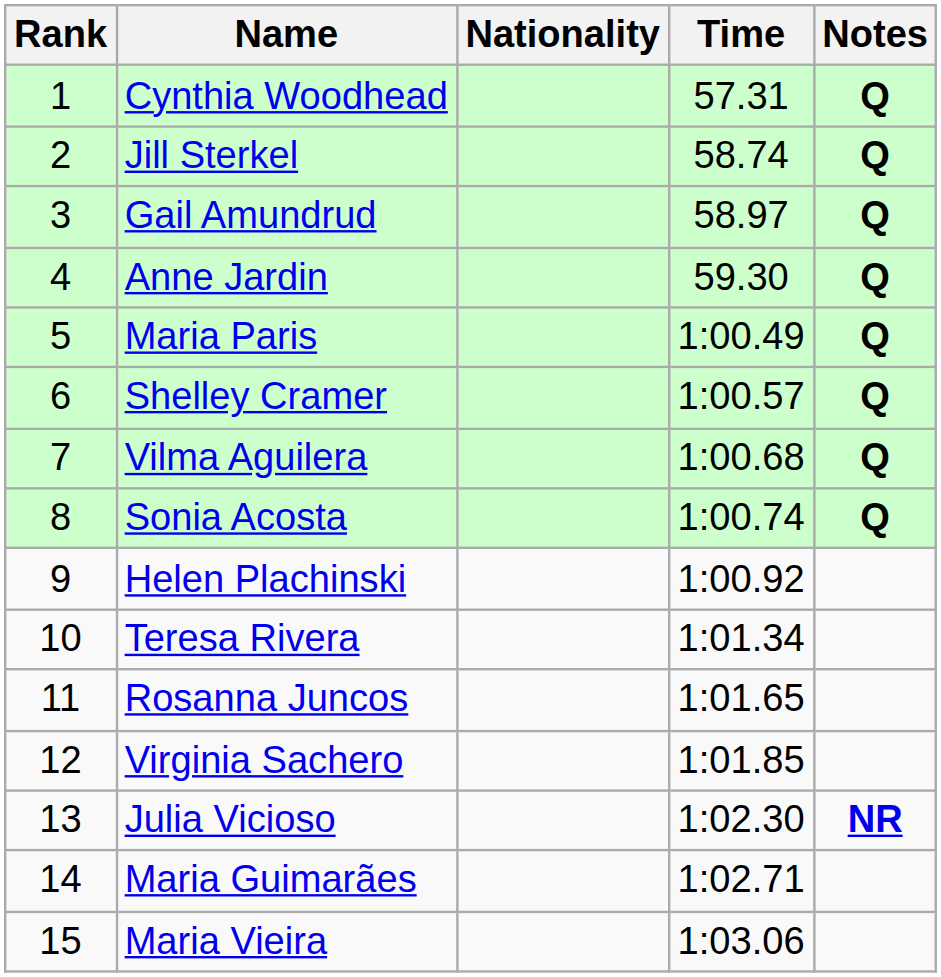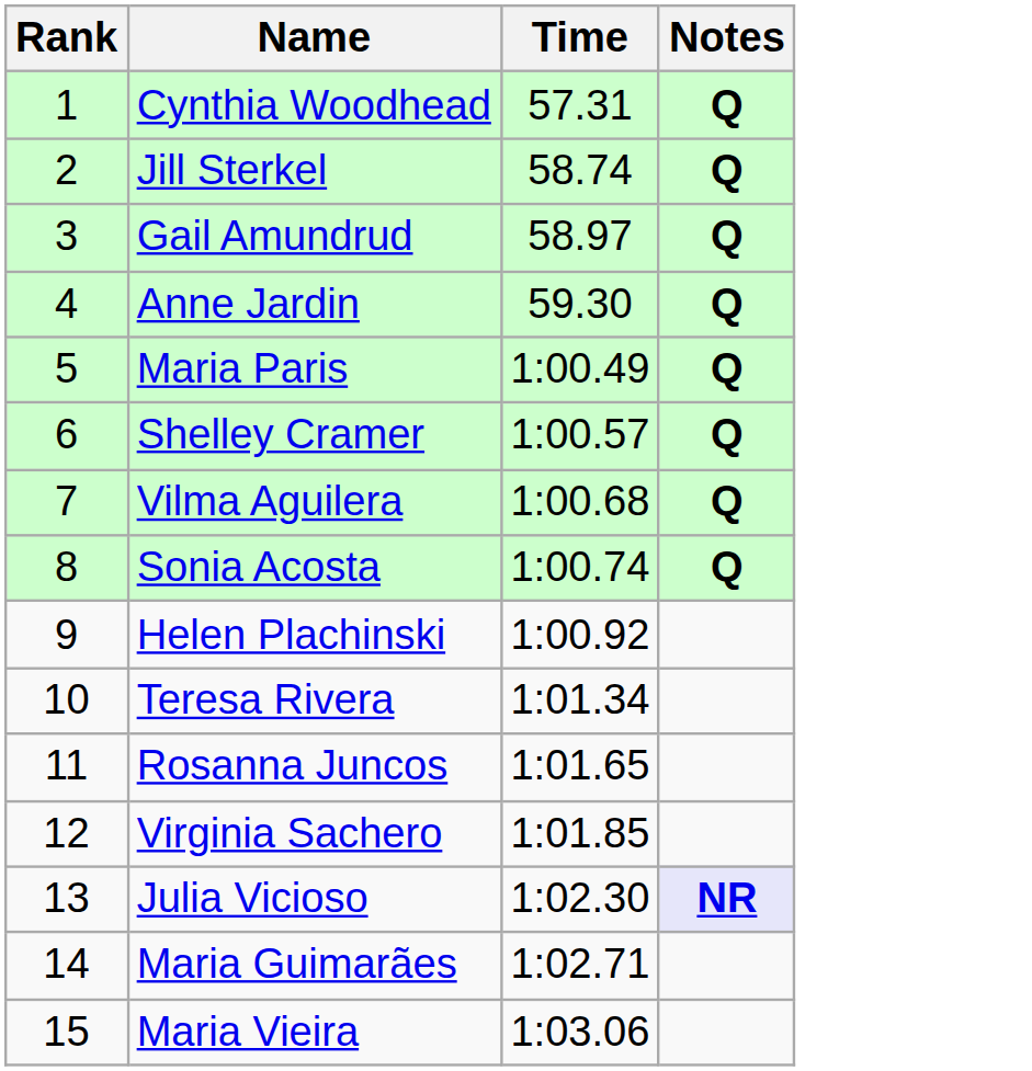- column: Nationality
Julia Vicioso | Notes: no background -> lavender background
